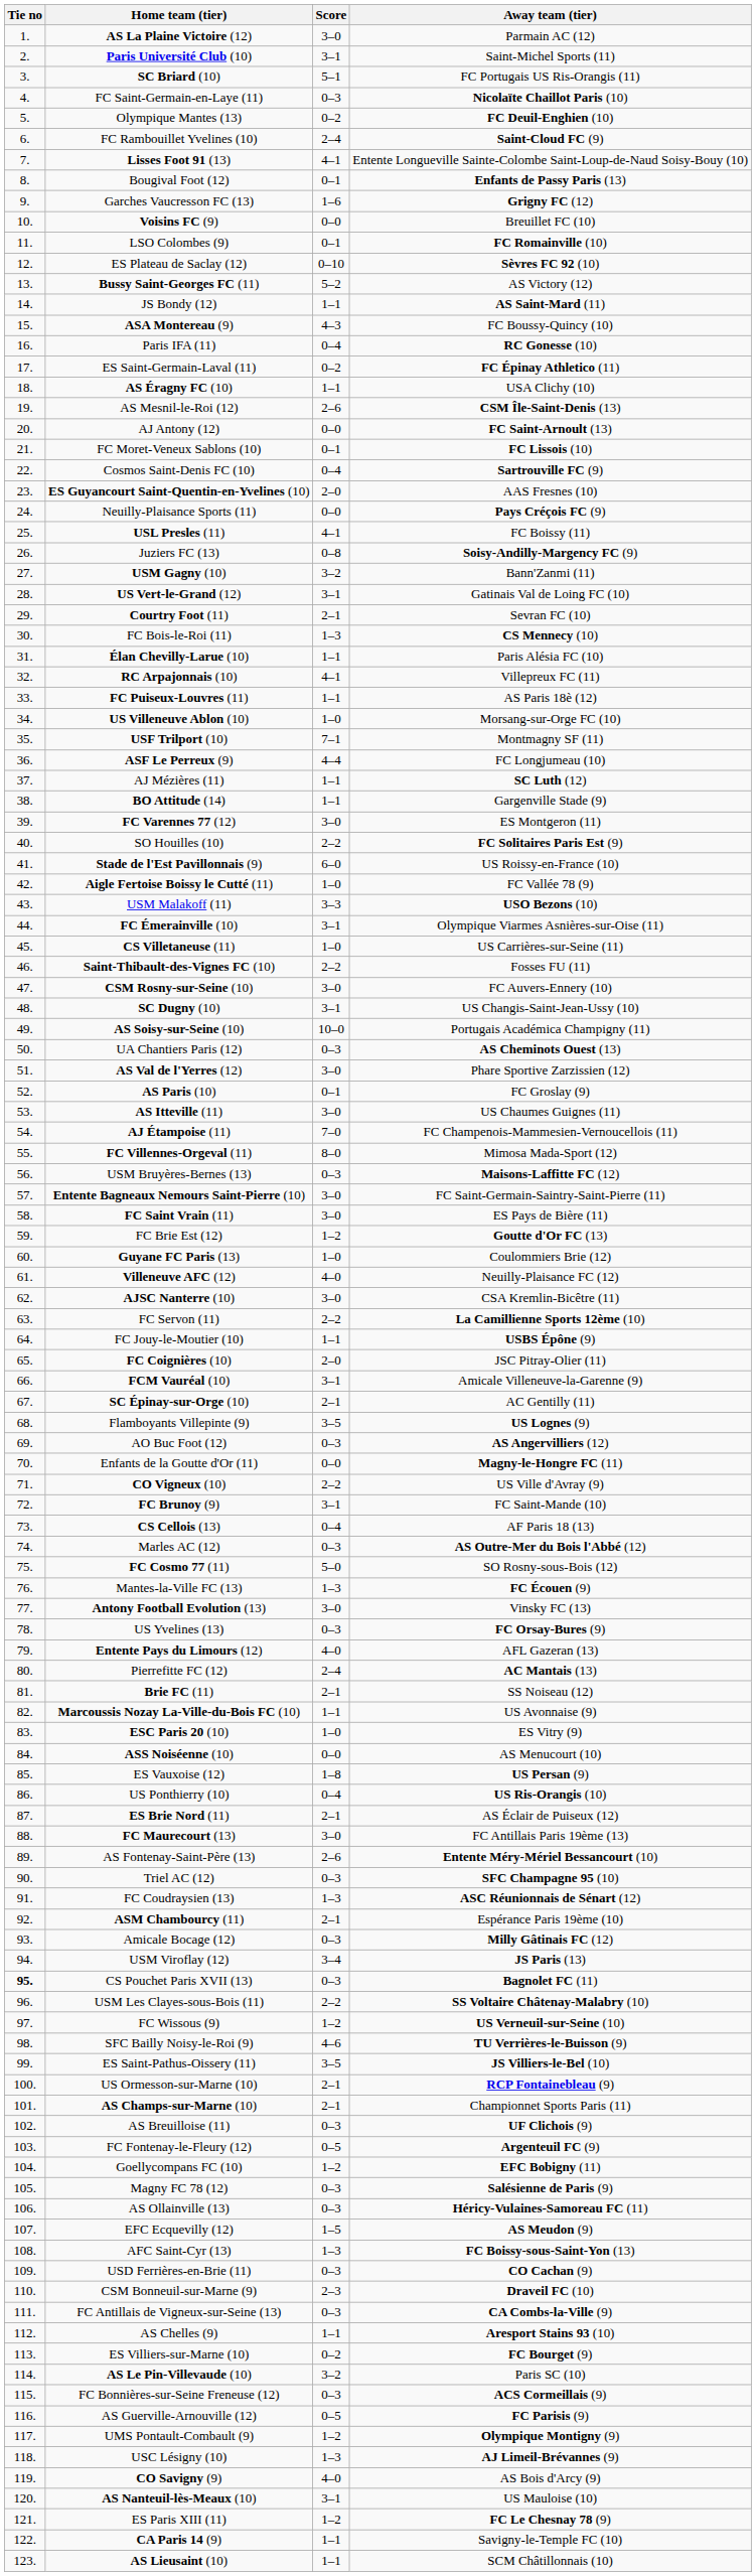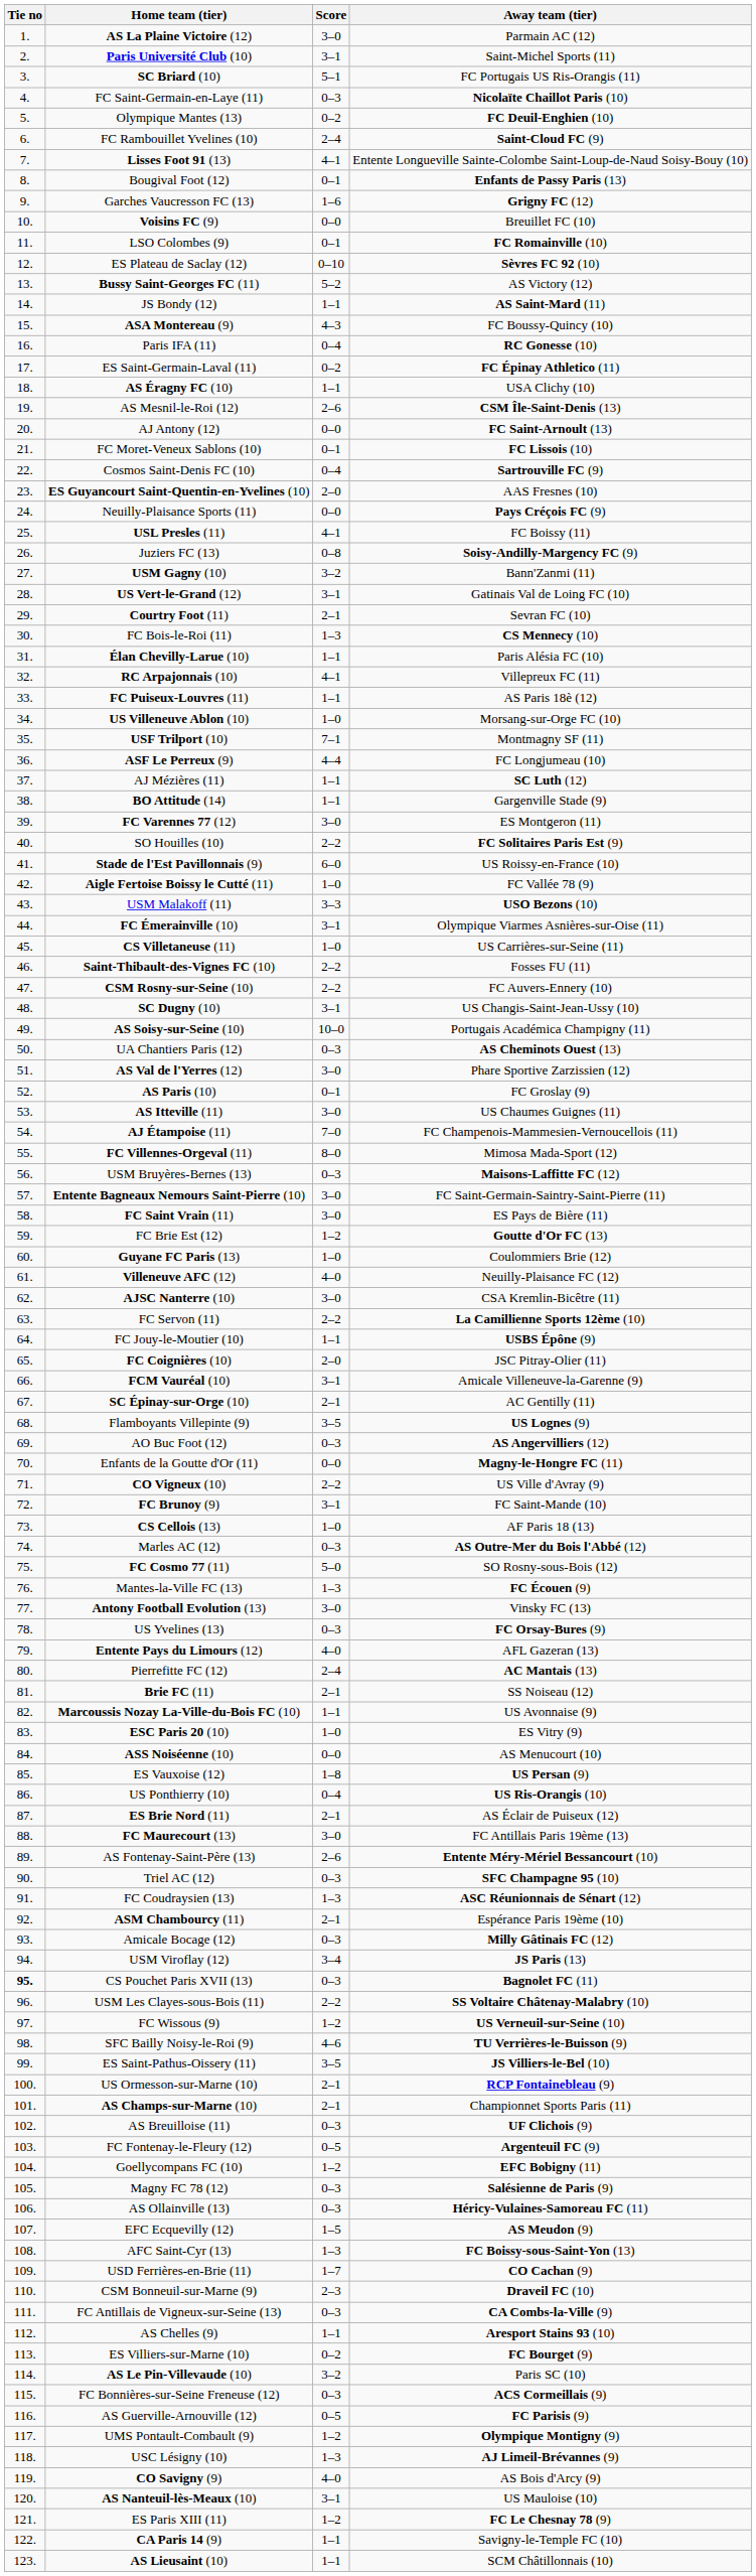CSM Rosny-sur-Seine (10) | Score: 3–0 -> 2–2
CS Cellois (13) | Score: 0–4 -> 1–0
USD Ferrières-en-Brie (11) | Score: 0–3 -> 1–7
